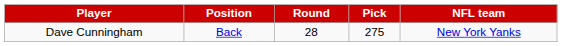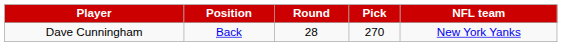Dave Cunningham | Pick: 275 -> 270
